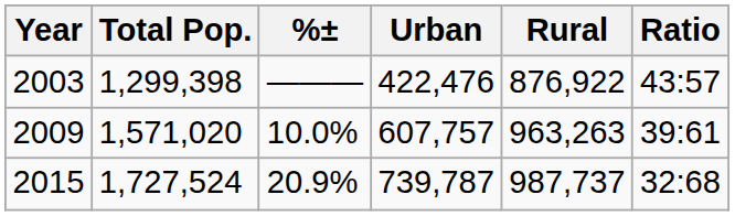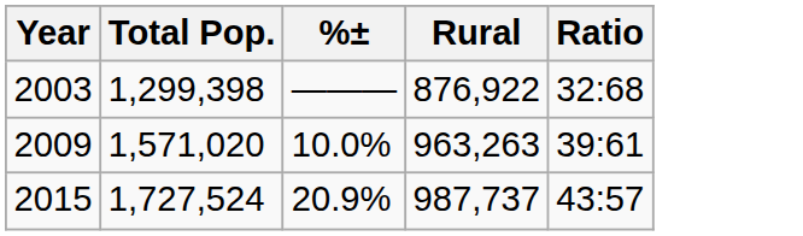- column: Urban | 422,476 | 607,757 | 739,787
2003 | Ratio: 43:57 -> 32:68
2015 | Ratio: 32:68 -> 43:57
